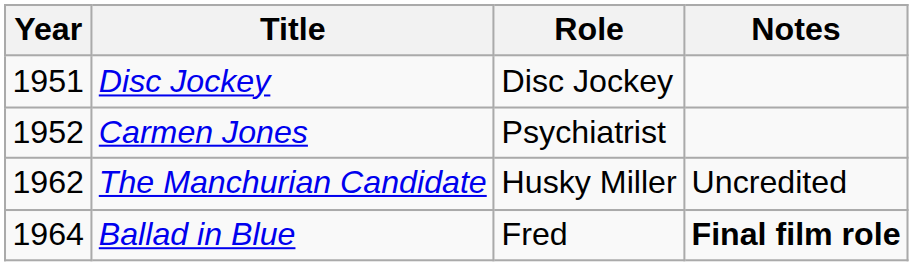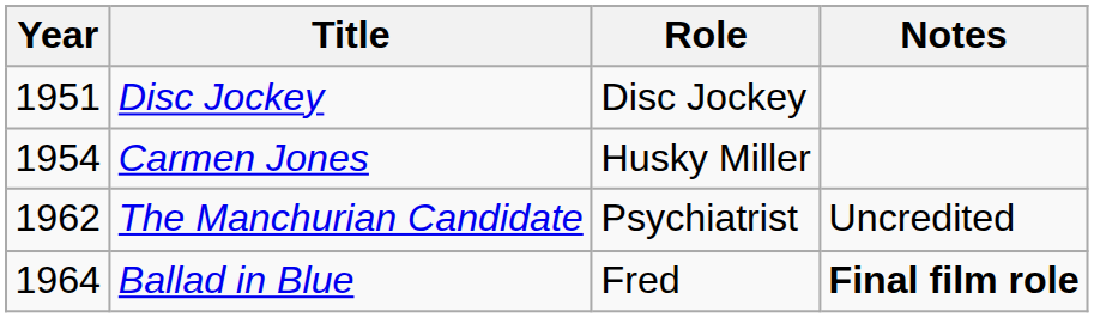Carmen Jones | Year: 1952 -> 1954
Carmen Jones | Role: Psychiatrist -> Husky Miller
The Manchurian Candidate | Role: Husky Miller -> Psychiatrist
